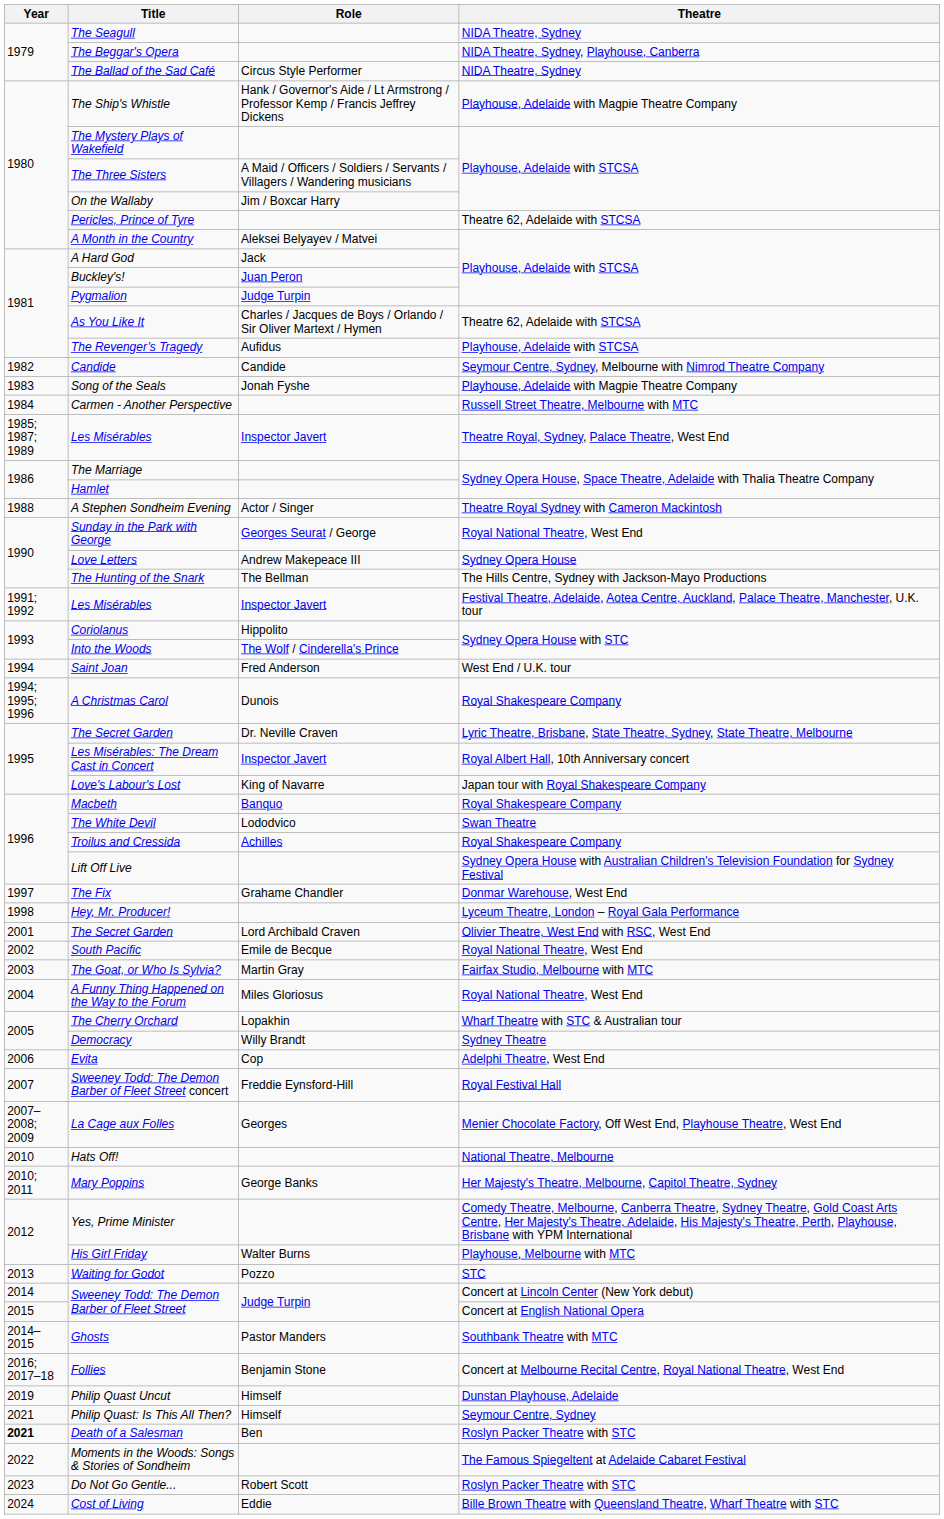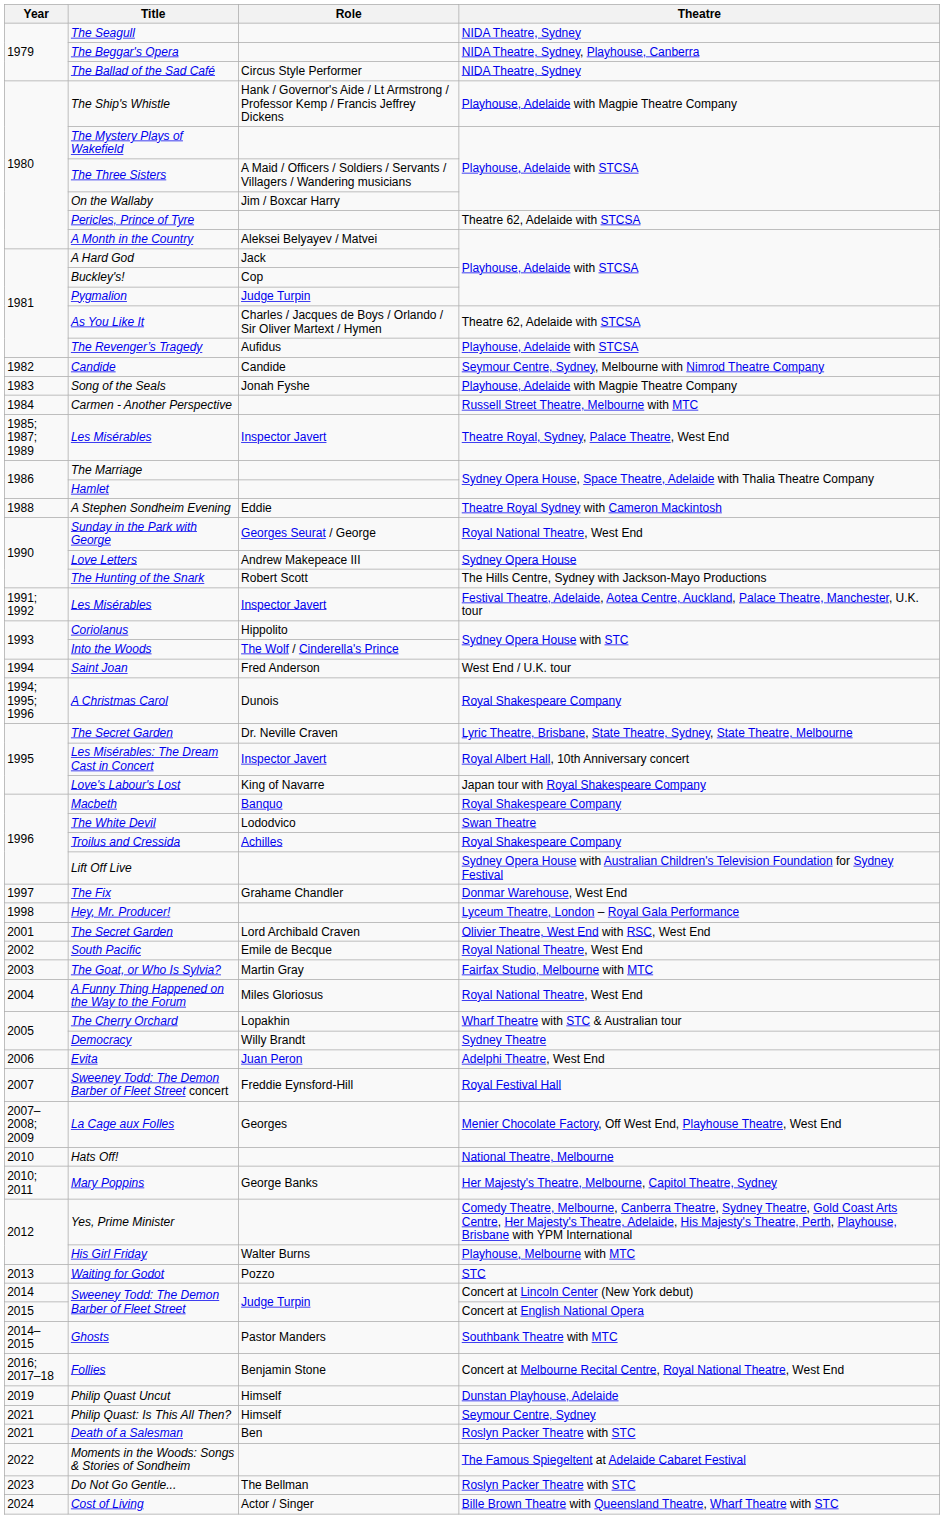Buckley's! | Role: Juan Peron -> Cop
A Stephen Sondheim Evening | Role: Actor / Singer -> Eddie
The Hunting of the Snark | Role: The Bellman -> Robert Scott
Evita | Role: Cop -> Juan Peron
Death of a Salesman | Year: bold -> normal
Do Not Go Gentle... | Role: Robert Scott -> The Bellman
Cost of Living | Role: Eddie -> Actor / Singer
